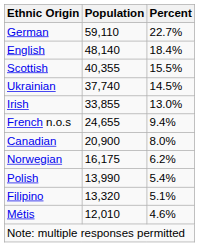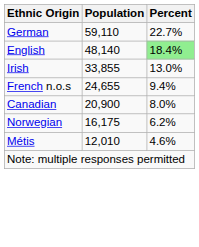English | Percent: no background -> lightgreen background
- row: Scottish | 40,355 | 15.5%
- row: Ukrainian | 37,740 | 14.5%
- row: Polish | 13,990 | 5.4%
- row: Filipino | 13,320 | 5.1%
